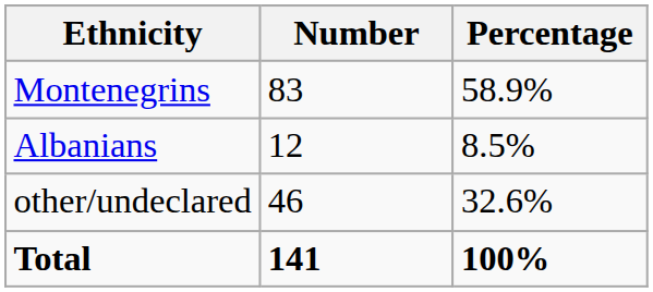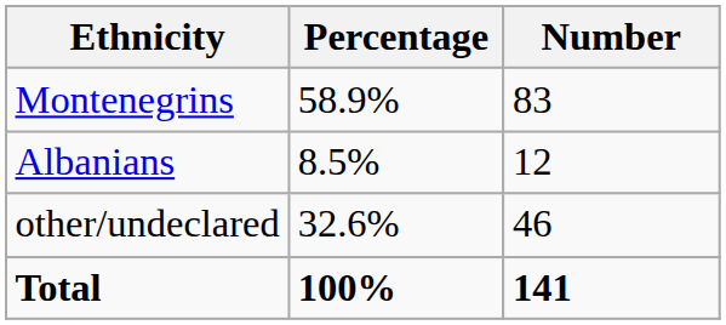columns swapped: Number <-> Percentage
